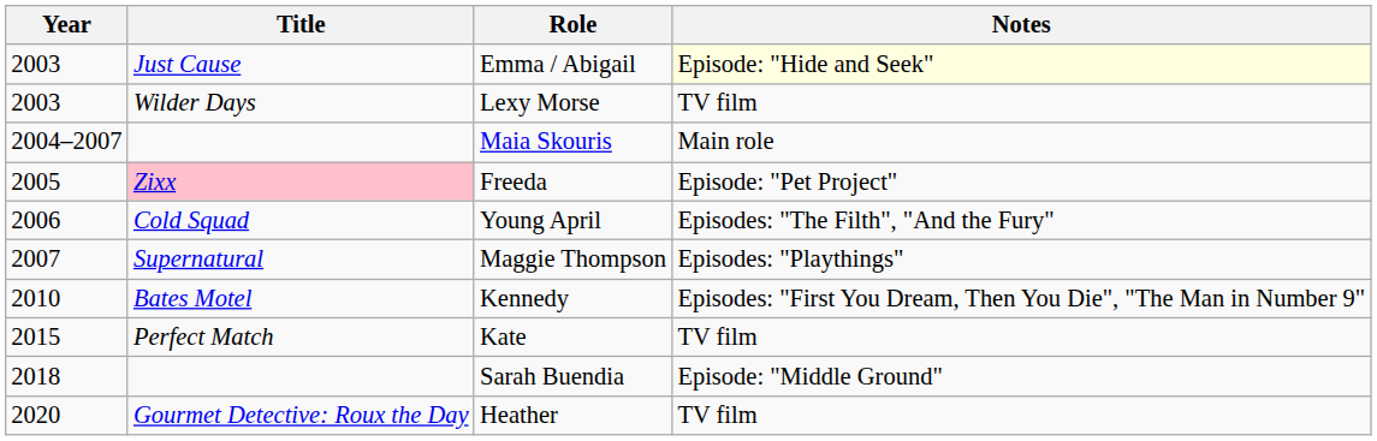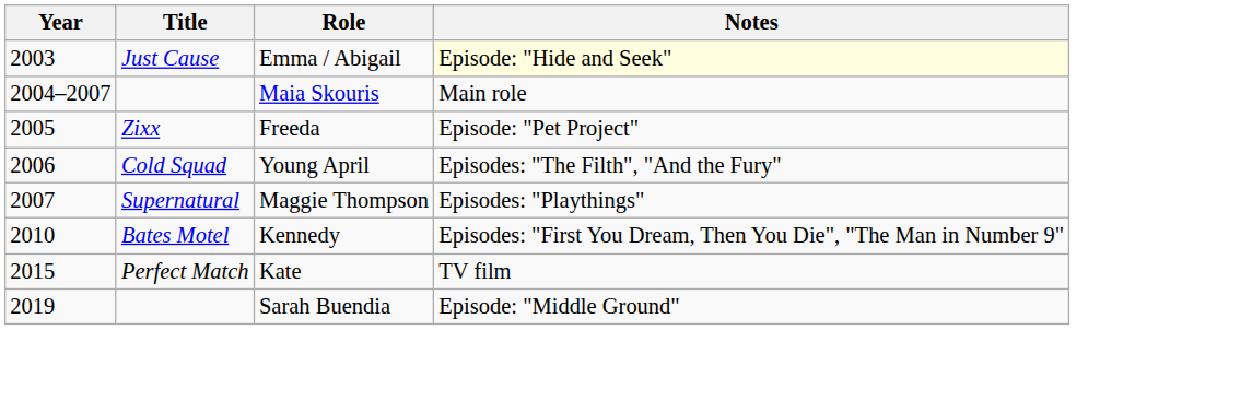- row: 2003 | Wilder Days | Lexy Morse | TV film
Freeda | Title: pink background -> no background
Sarah Buendia | Year: 2018 -> 2019
- row: 2020 | Gourmet Detective: Roux the Day | Heather | TV film
